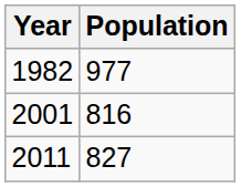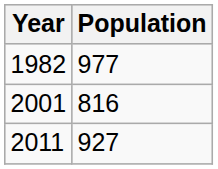2011 | Population: 827 -> 927
